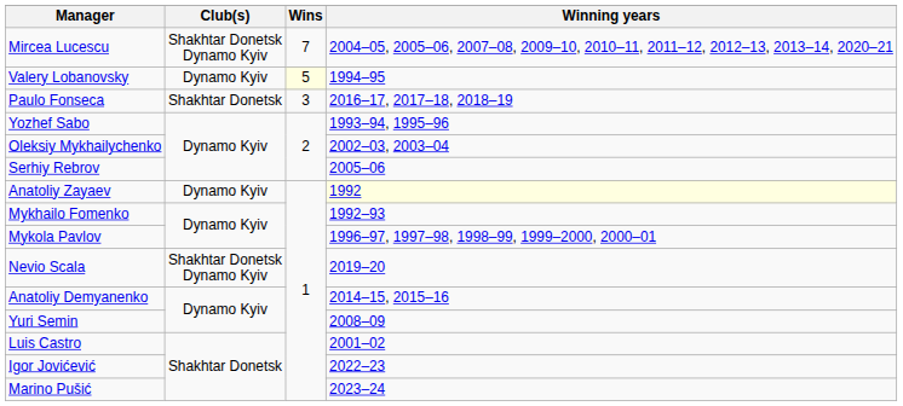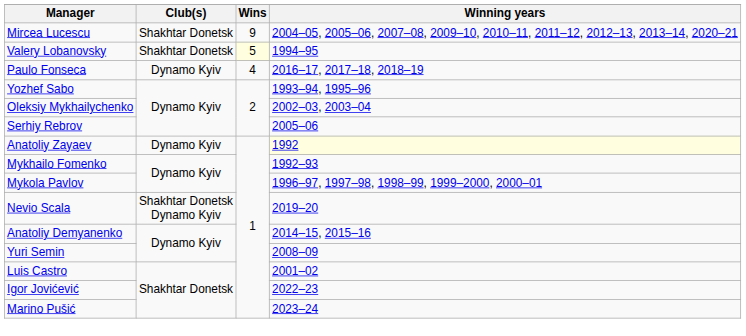Mircea Lucescu | Club(s): Shakhtar Donetsk Dynamo Kyiv -> Shakhtar Donetsk
Mircea Lucescu | Wins: 7 -> 9
Valery Lobanovsky | Club(s): Dynamo Kyiv -> Shakhtar Donetsk
Paulo Fonseca | Club(s): Shakhtar Donetsk -> Dynamo Kyiv
Paulo Fonseca | Wins: 3 -> 4
